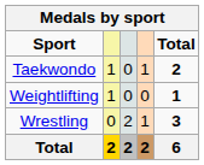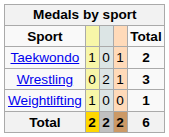rows swapped: Weightlifting <-> Wrestling
